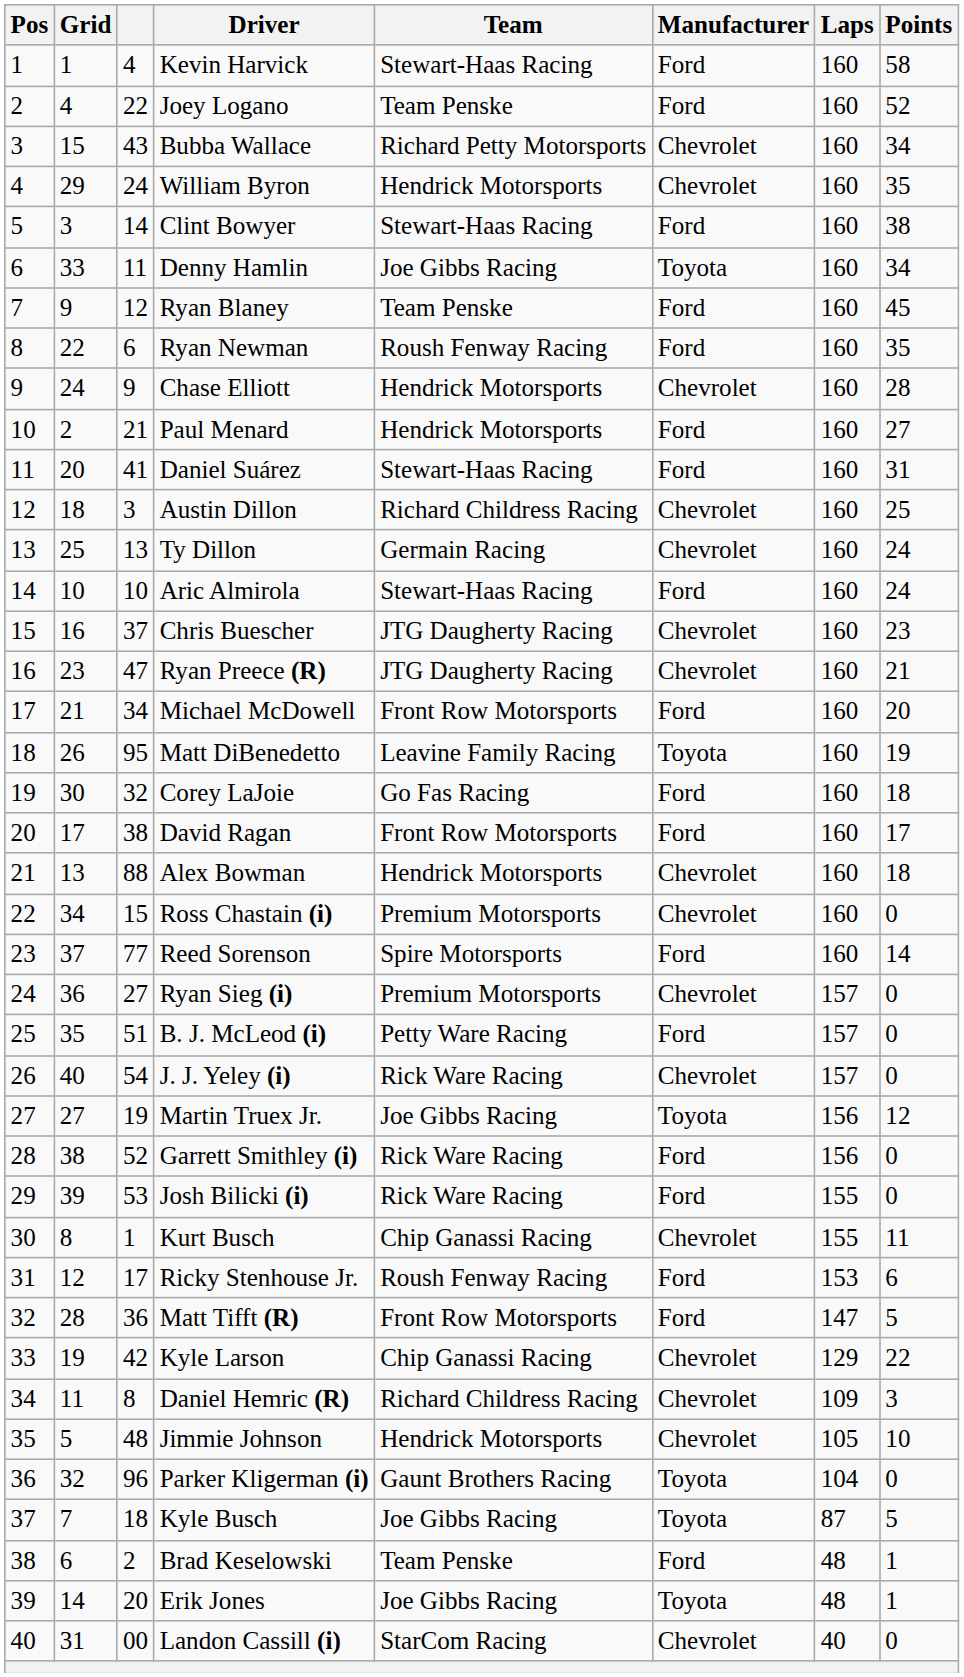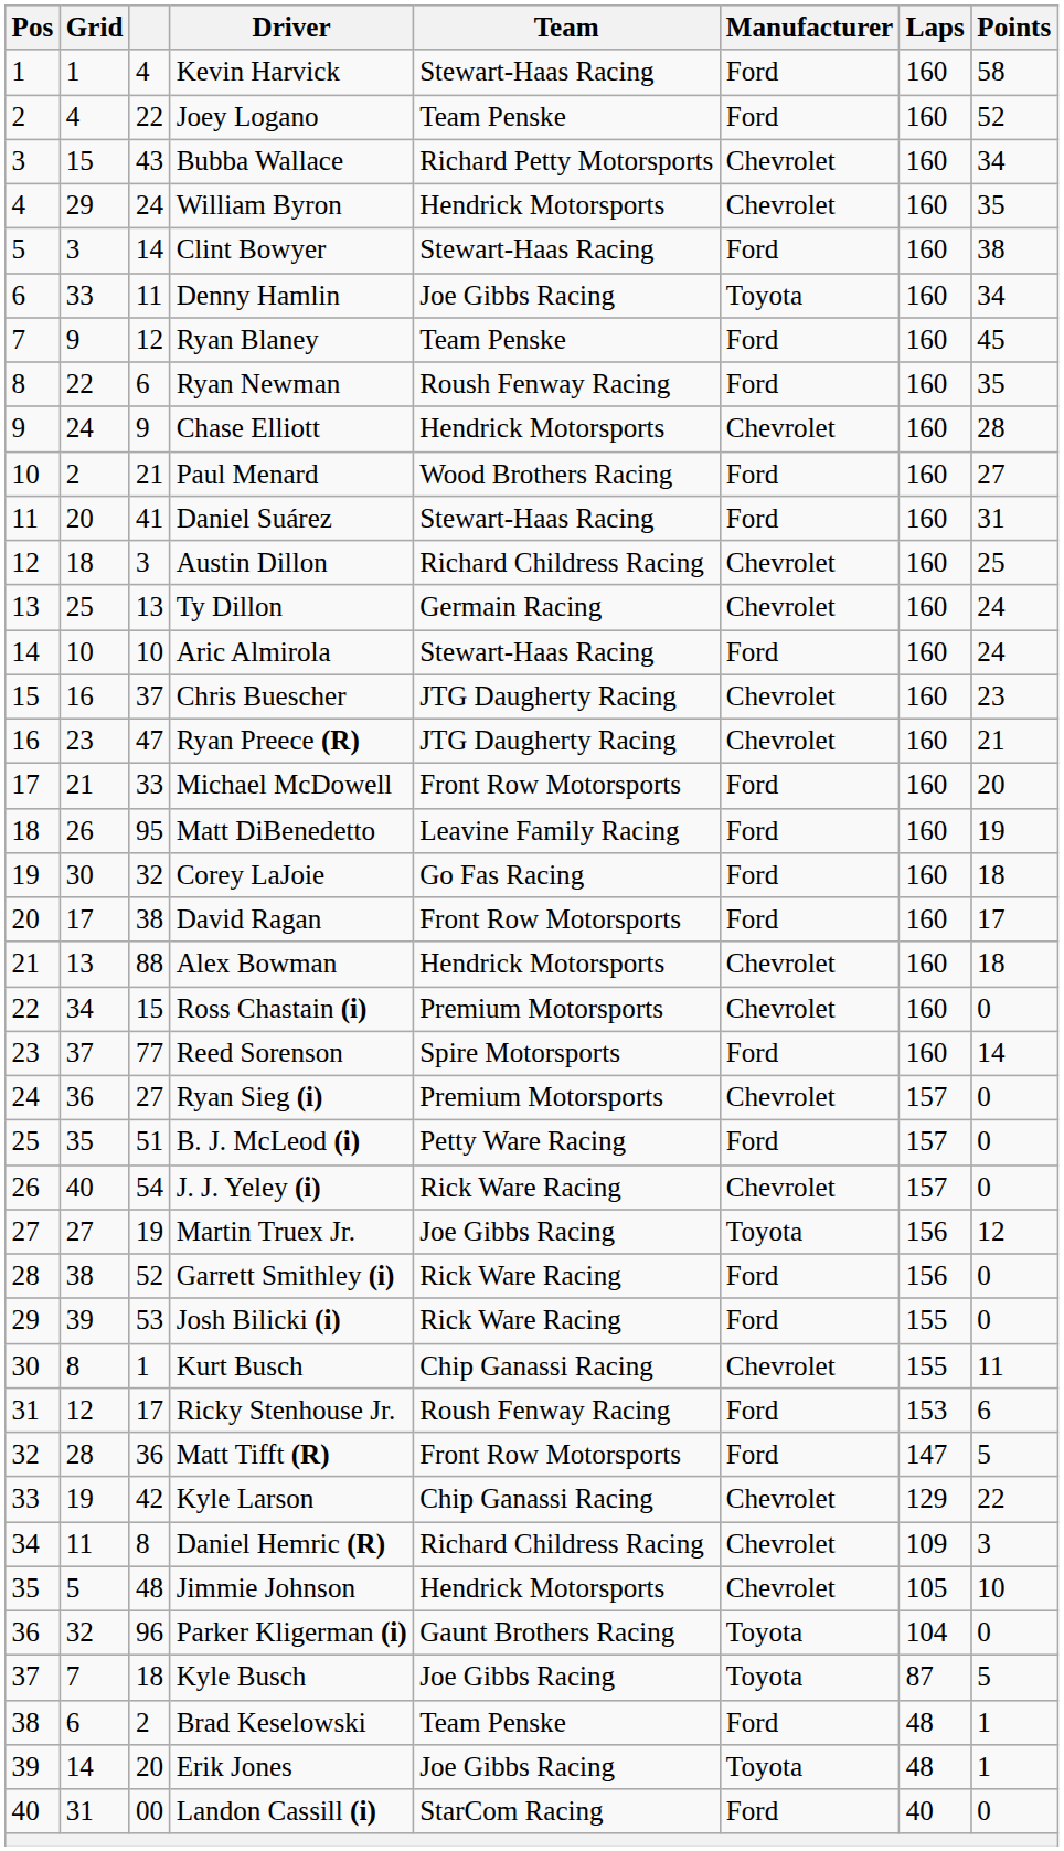Paul Menard | Team: Hendrick Motorsports -> Wood Brothers Racing
Michael McDowell | column 3: 34 -> 33
Matt DiBenedetto | Manufacturer: Toyota -> Ford
Landon Cassill (i) | Manufacturer: Chevrolet -> Ford
